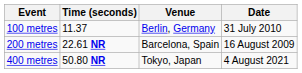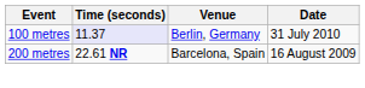100 metres | Time (seconds): no background -> lavender background
- row: 400 metres | 50.80 NR | Tokyo, Japan | 4 August 2021
